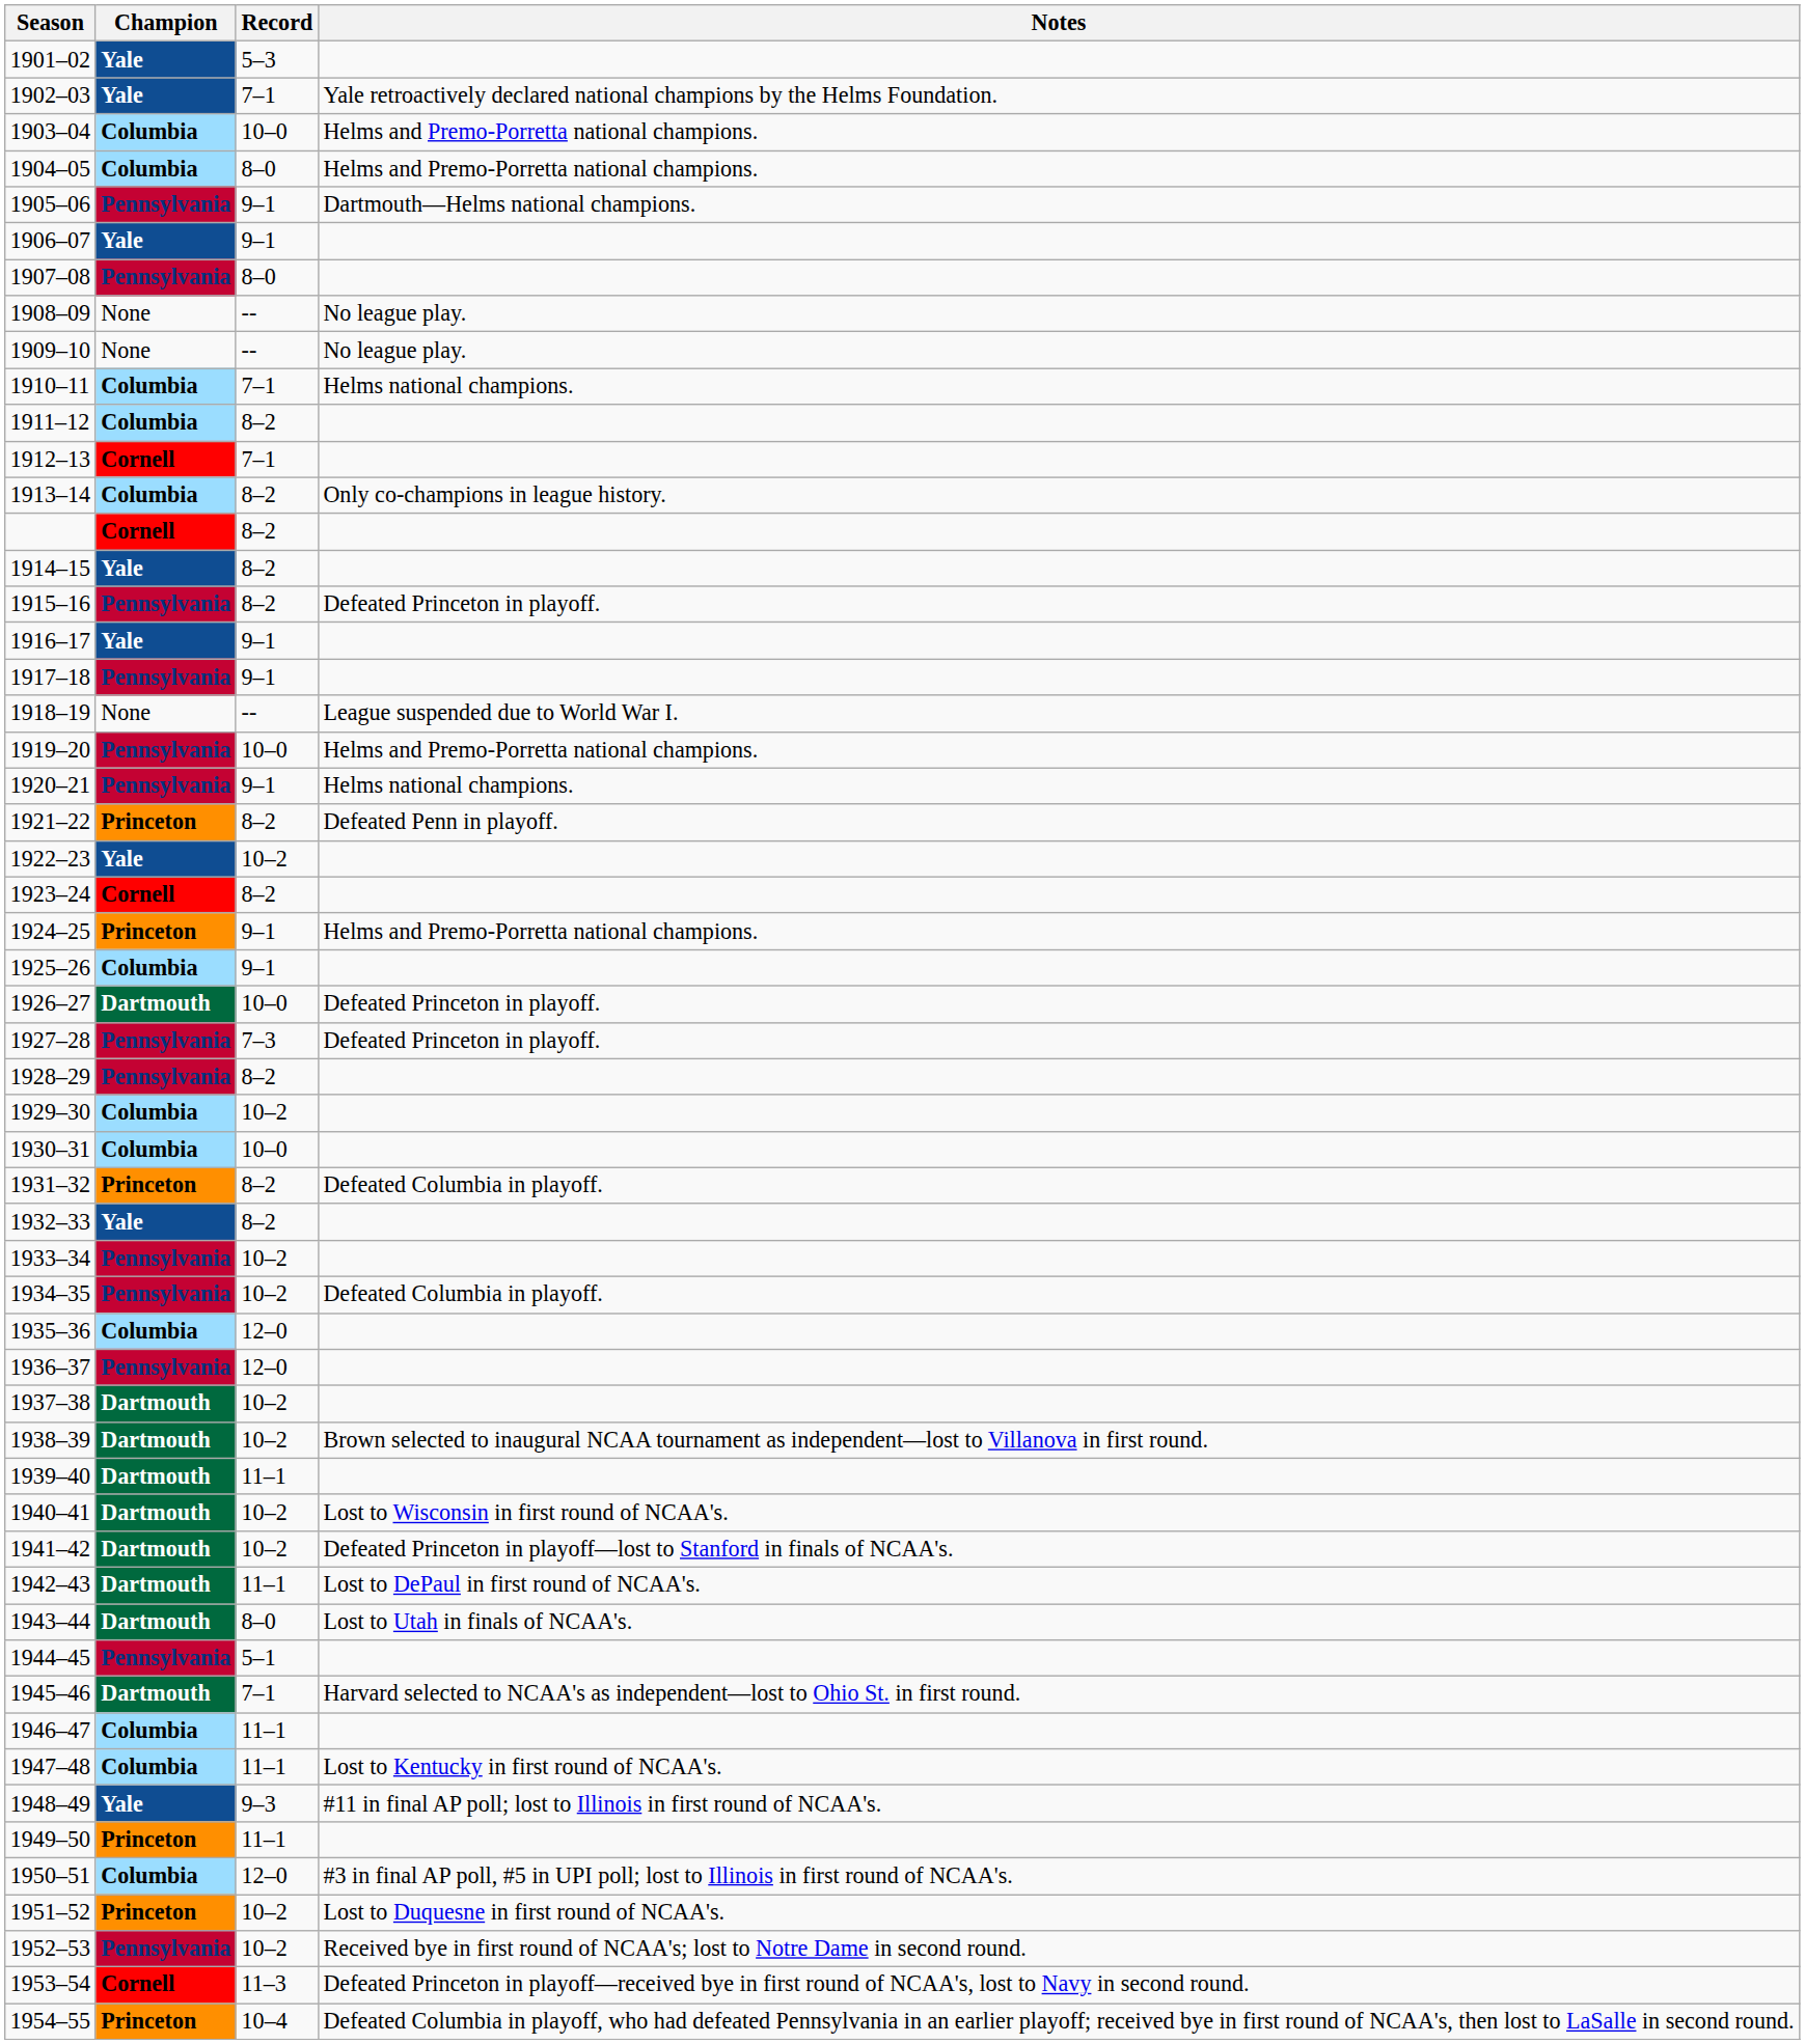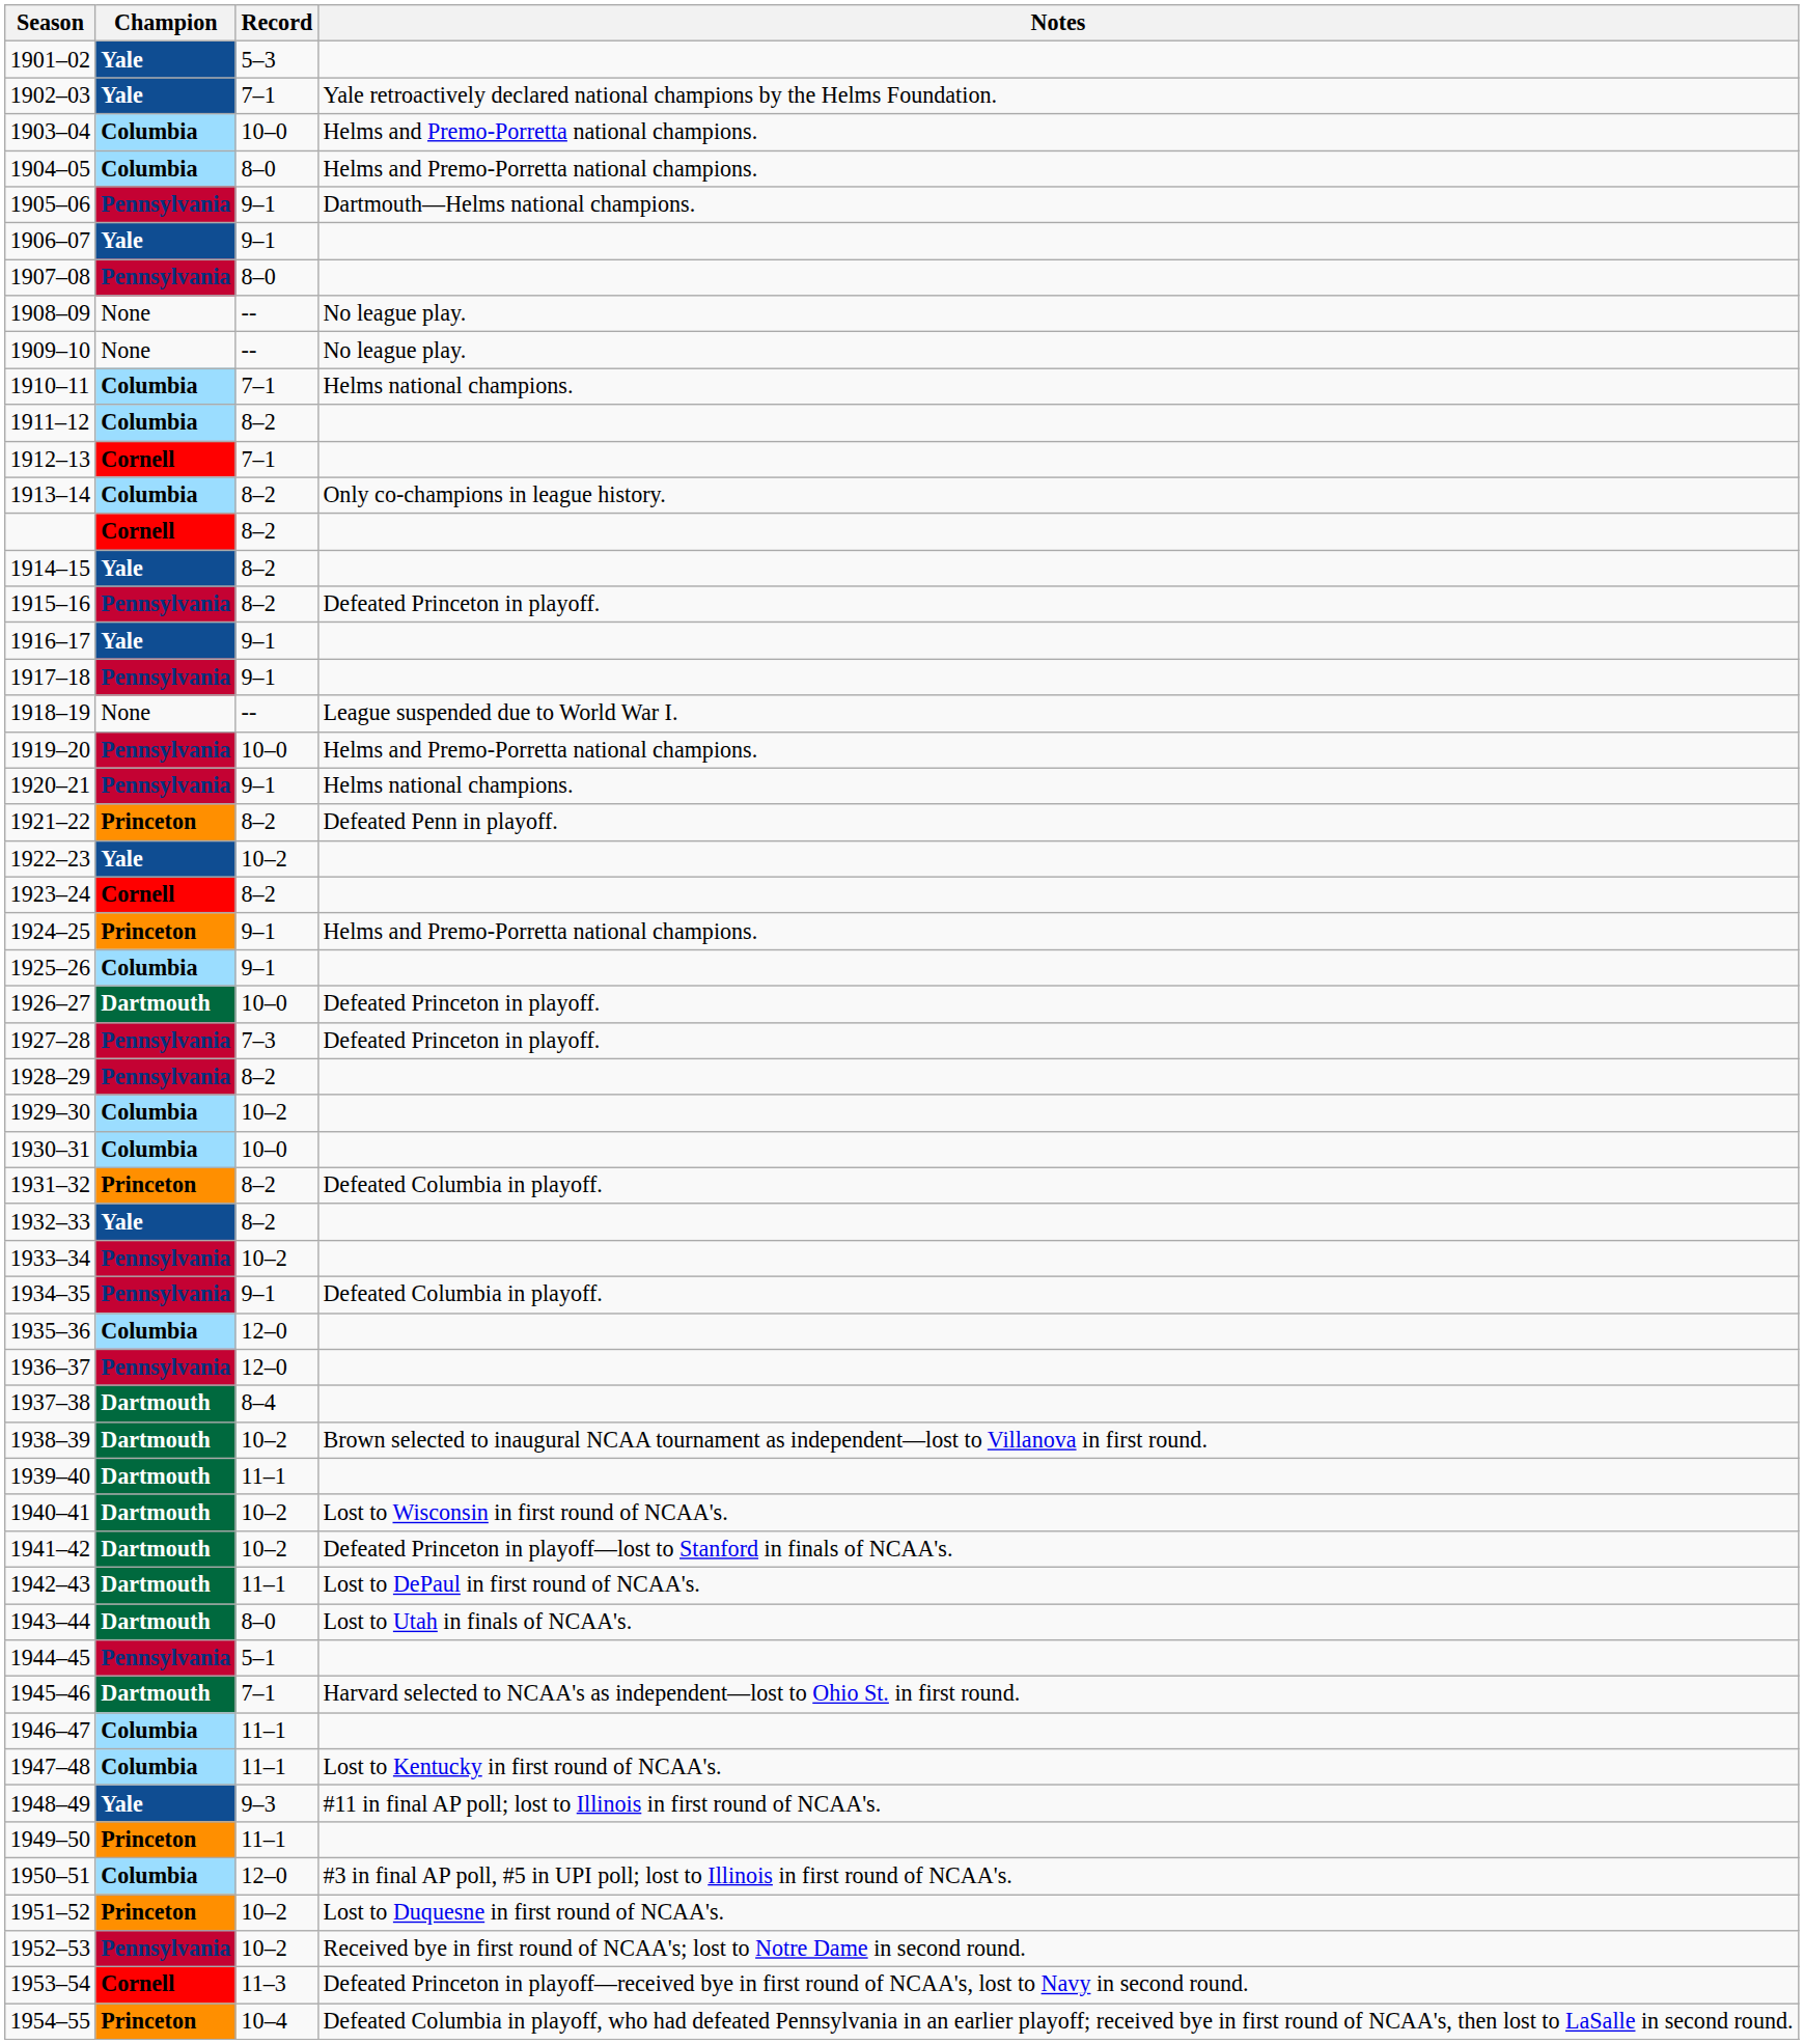1934–35 | Record: 10–2 -> 9–1
1937–38 | Record: 10–2 -> 8–4
